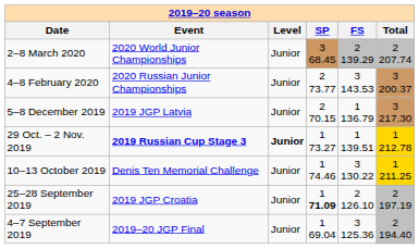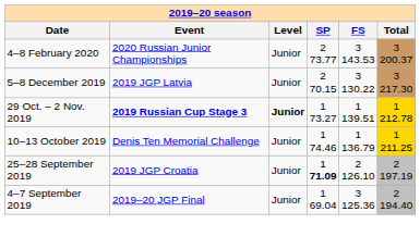- row: 2–8 March 2020 | 2020 World Junior Championships | Junior | 3 68.45 | 2 139.29 | 2 207.74
5–8 December 2019 | FS: 1 136.79 -> 3 130.22
10–13 October 2019 | FS: 3 130.22 -> 1 136.79
